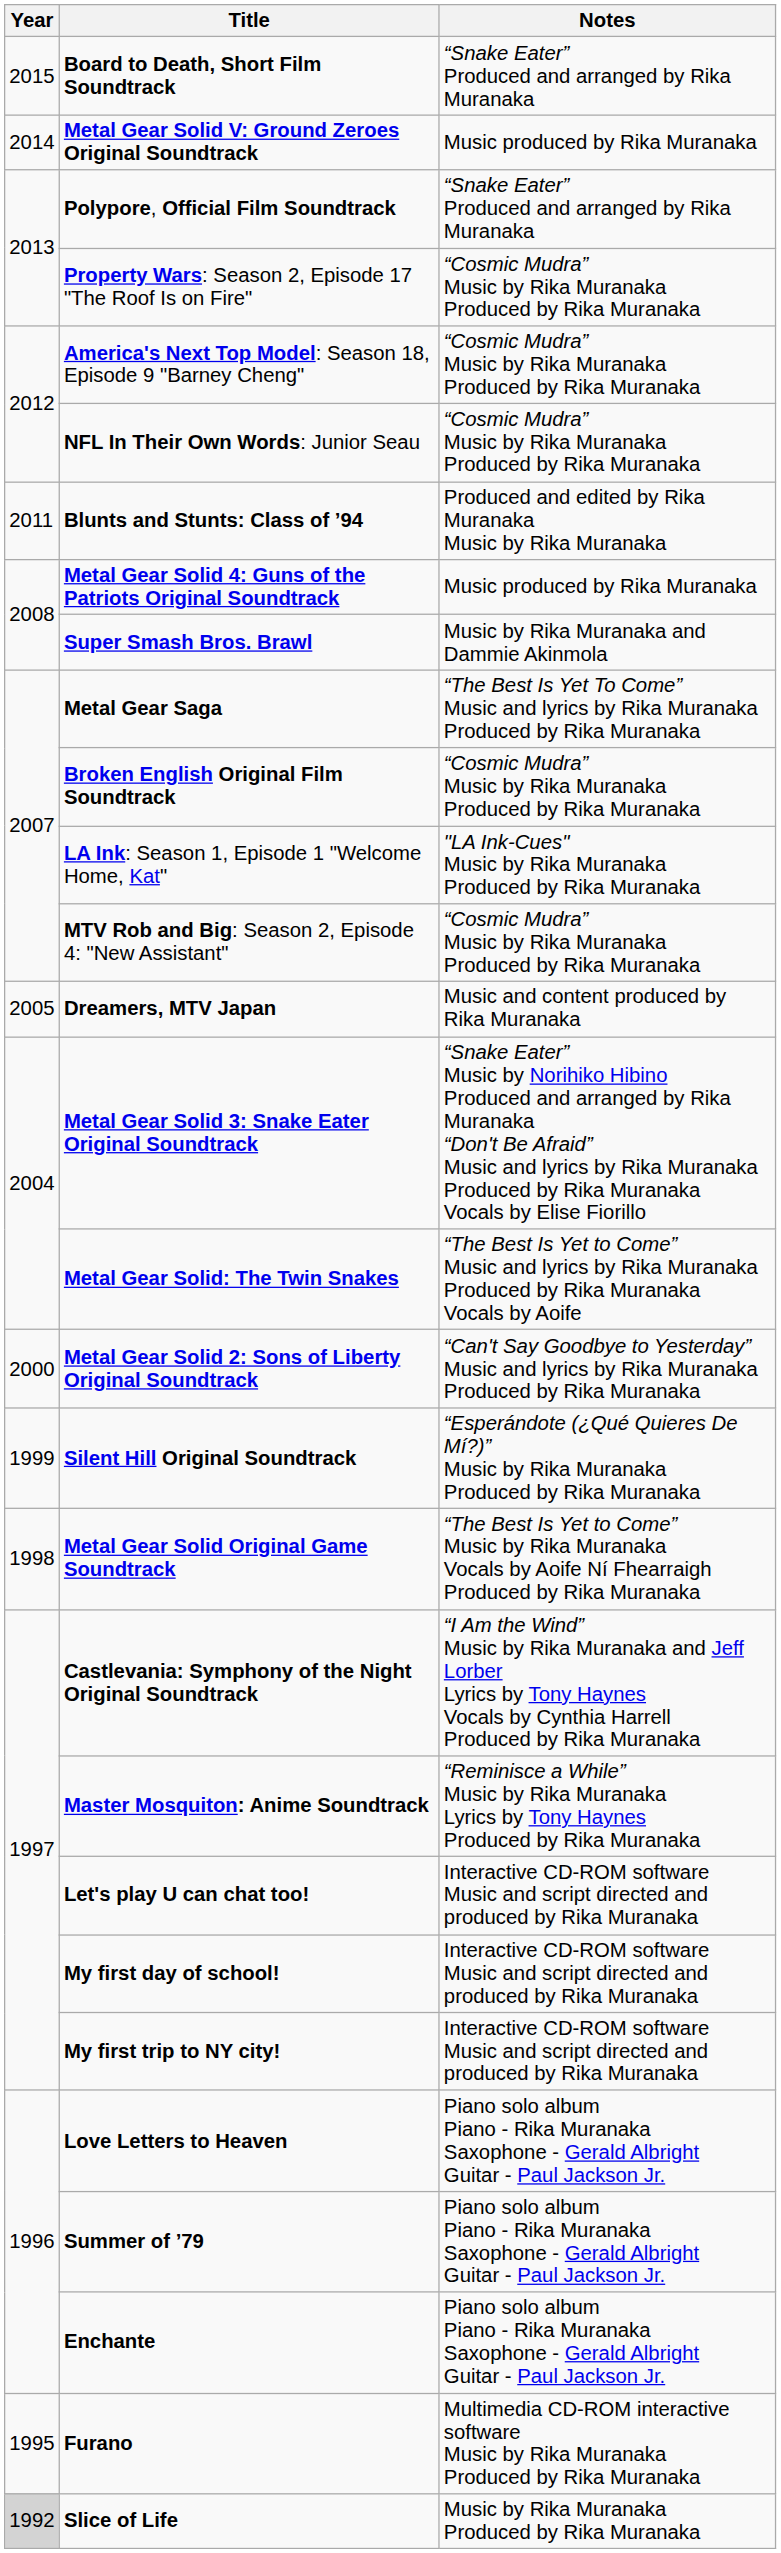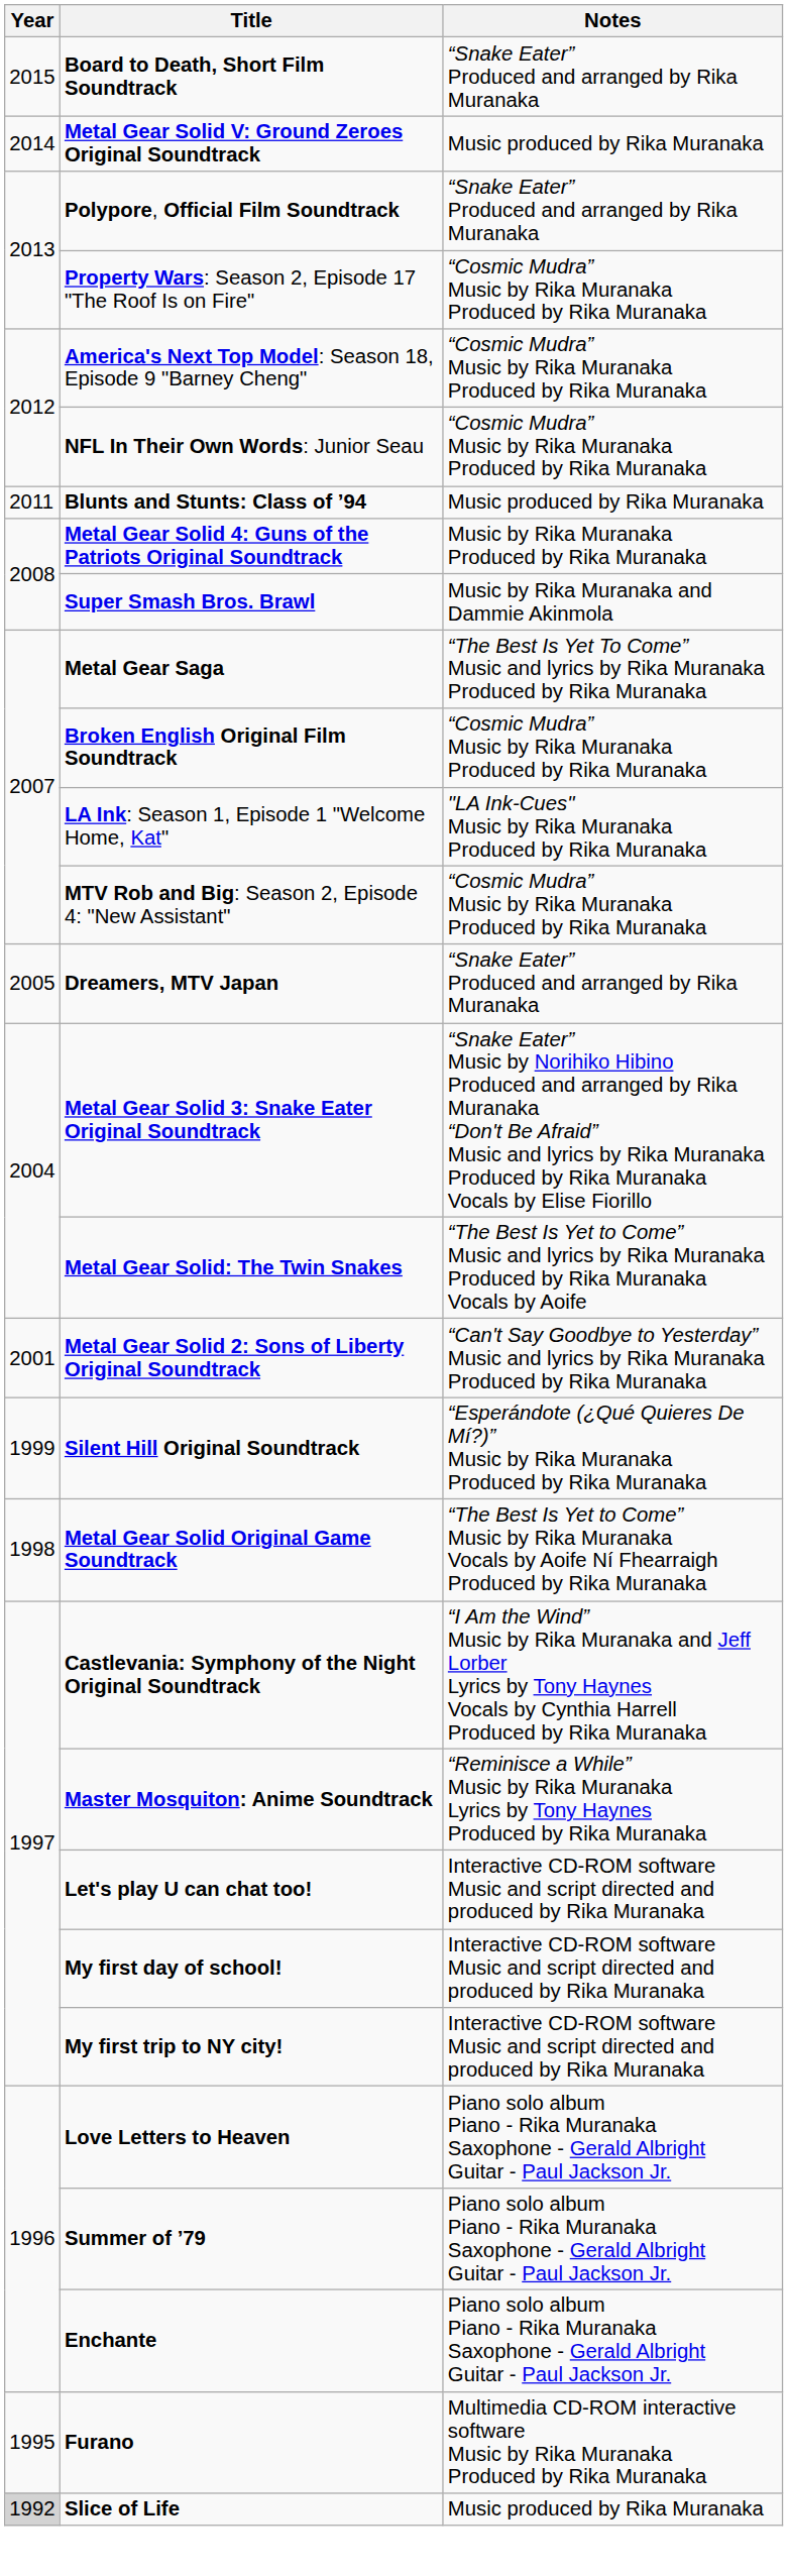Blunts and Stunts: Class of ’94 | Notes: Produced and edited by Rika Muranaka Music by Rika Muranaka -> Music produced by Rika Muranaka
Metal Gear Solid 4: Guns of the Patriots Original Soundtrack | Notes: Music produced by Rika Muranaka -> Music by Rika Muranaka Produced by Rika Muranaka
Dreamers, MTV Japan | Notes: Music and content produced by Rika Muranaka -> “Snake Eater” Produced and arranged by Rika Muranaka
Metal Gear Solid 2: Sons of Liberty Original Soundtrack | Year: 2000 -> 2001
Slice of Life | Notes: Music by Rika Muranaka Produced by Rika Muranaka -> Music produced by Rika Muranaka
